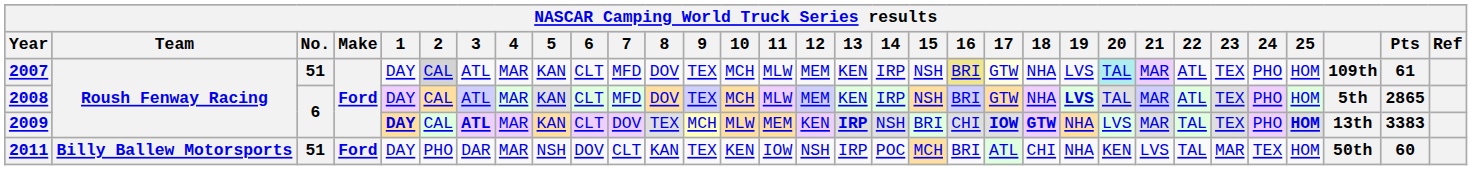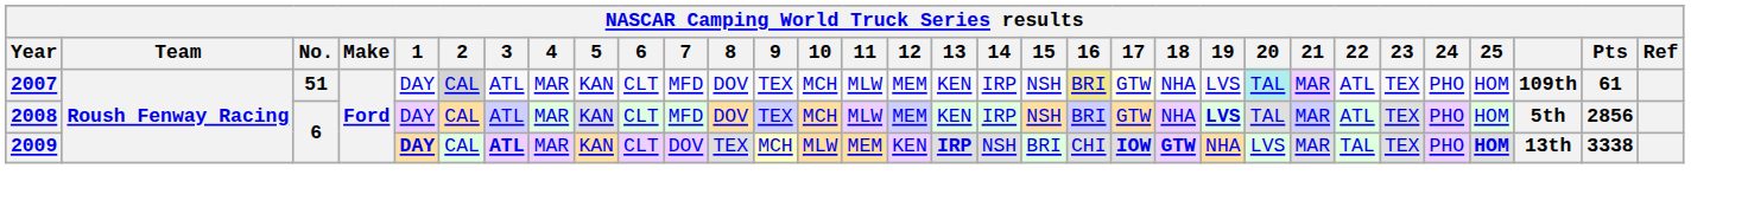2008 | Pts: 2865 -> 2856
2009 | Pts: 3383 -> 3338
- row: 2011 | Billy Ballew Motorsports | 51 | Ford | DAY | PHO | DAR | MAR | NSH | DOV | CLT | KAN | TEX | KEN | IOW | NSH | IRP | POC | MCH | BRI | ATL | CHI | NHA | KEN | LVS | TAL | MAR | TEX | HOM | 50th | 60
